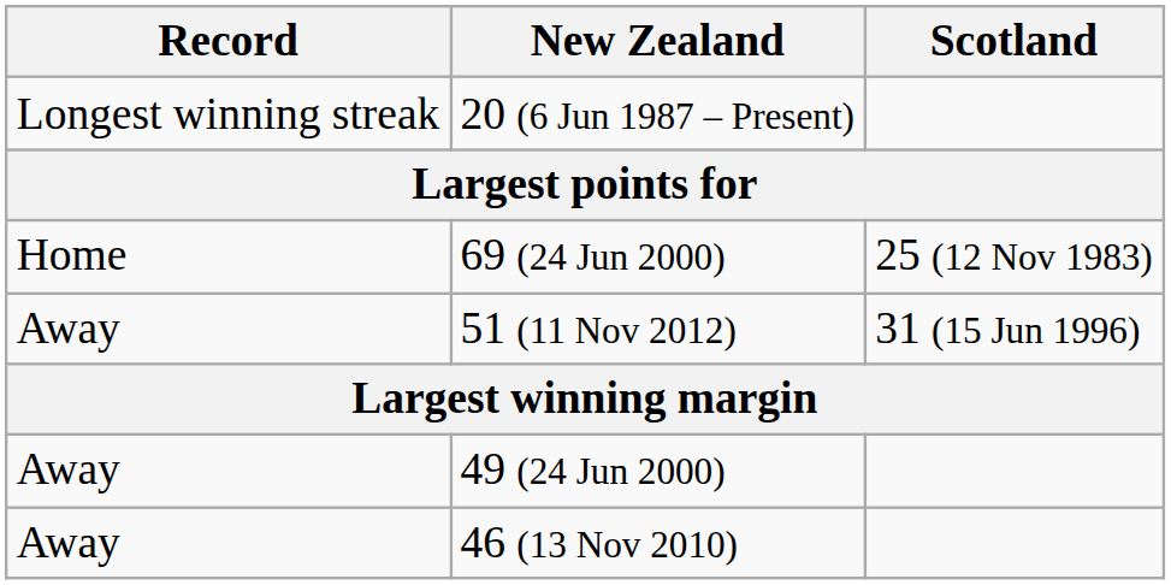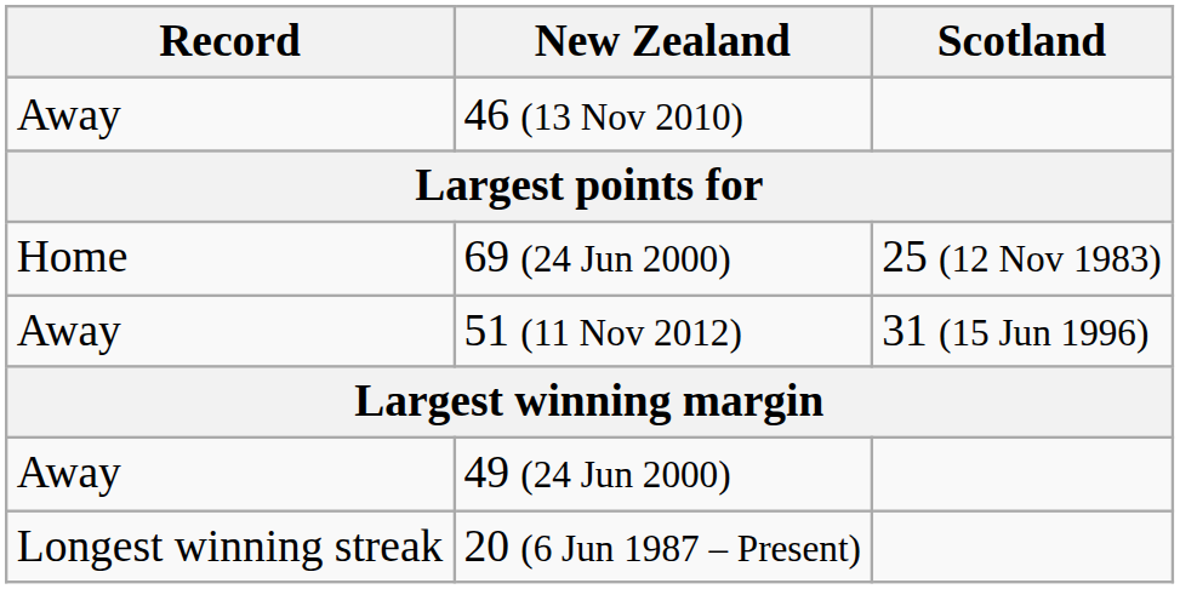rows swapped: 20 (6 Jun 1987 – Present) <-> 46 (13 Nov 2010)
